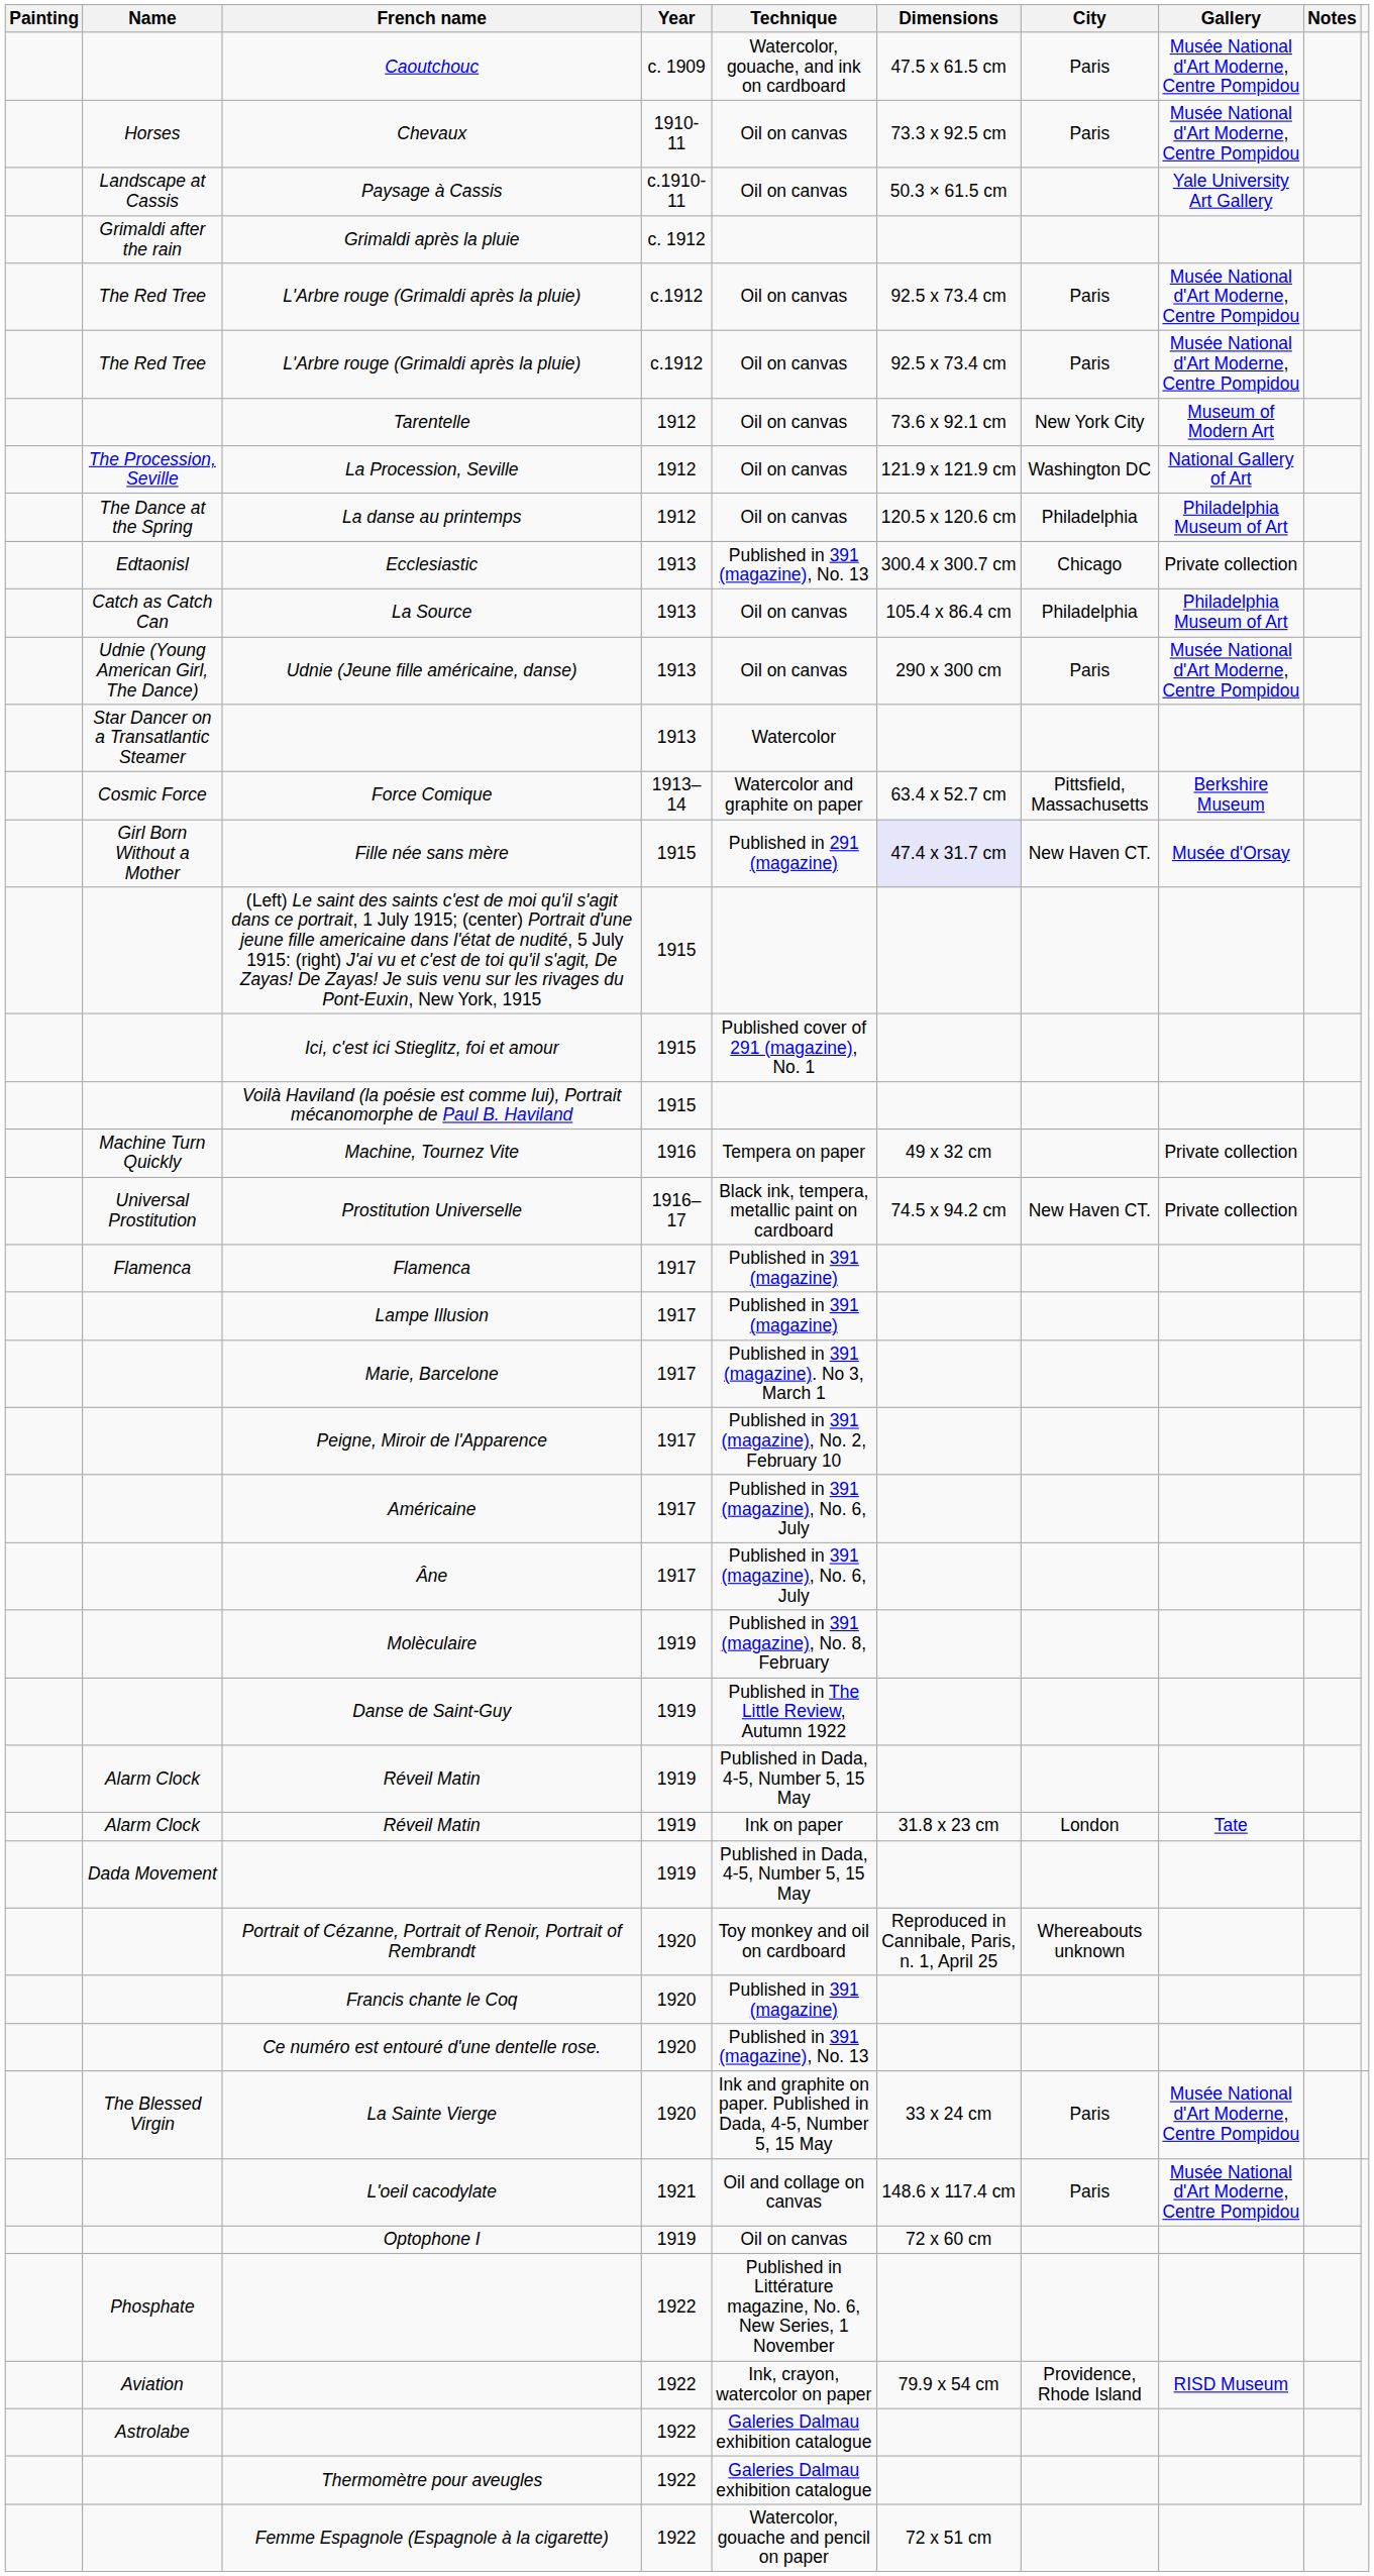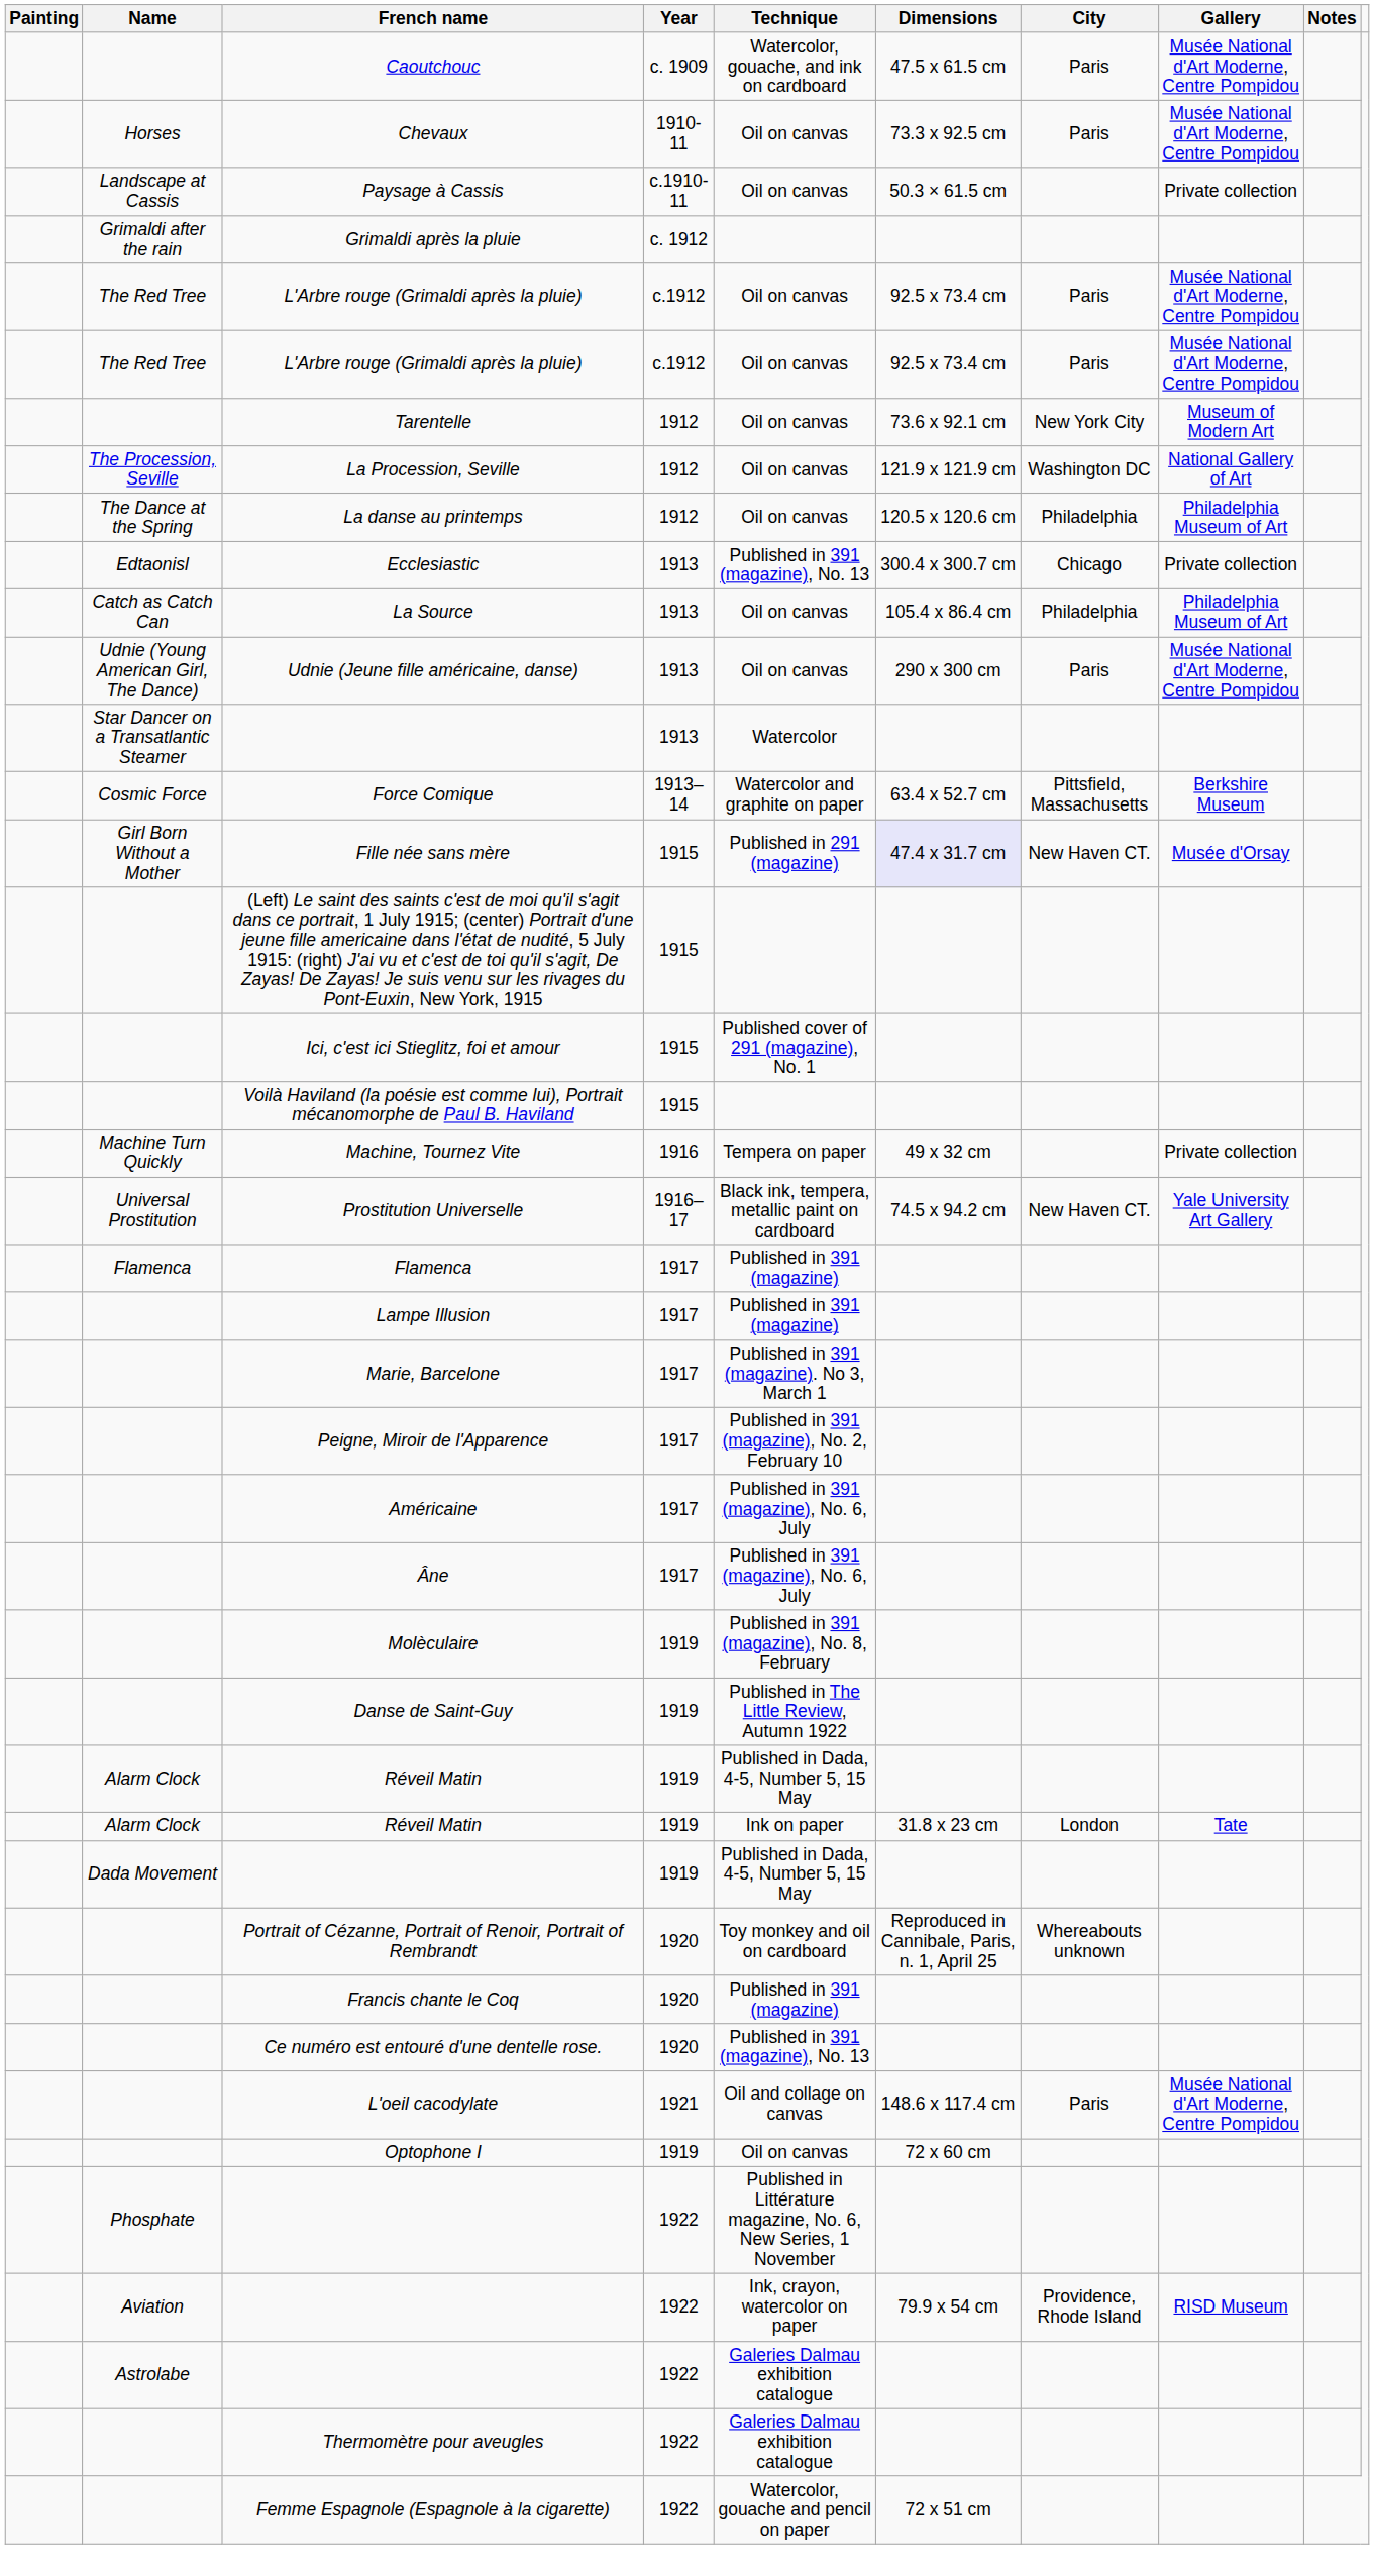Paysage à Cassis | Gallery: Yale University Art Gallery -> Private collection
Prostitution Universelle | Gallery: Private collection -> Yale University Art Gallery
- row: The Blessed Virgin | La Sainte Vierge | 1920 | Ink and graphite on paper. Published in Dada, 4-5, Number 5, 15 May | 33 x 24 cm | Paris | Musée National d'Art Moderne, Centre Pompidou
